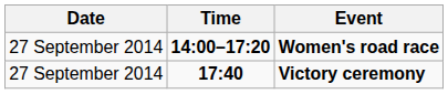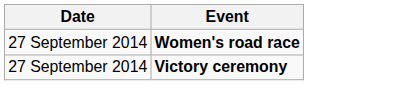- column: Time | 14:00–17:20 | 17:40
